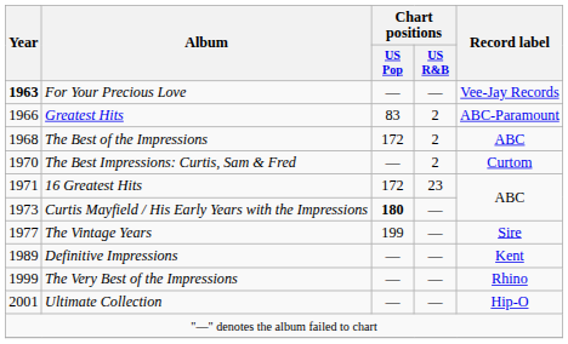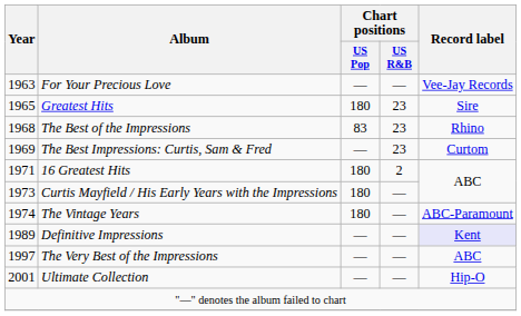For Your Precious Love | Year: bold -> normal
Greatest Hits | Year: 1966 -> 1965
Greatest Hits | Chart positions / US Pop: 83 -> 180
Greatest Hits | Chart positions / US R&B: 2 -> 23
Greatest Hits | Record label: ABC-Paramount -> Sire
The Best of the Impressions | Chart positions / US Pop: 172 -> 83
The Best of the Impressions | Chart positions / US R&B: 2 -> 23
The Best of the Impressions | Record label: ABC -> Rhino
The Best Impressions: Curtis, Sam & Fred | Year: 1970 -> 1969
The Best Impressions: Curtis, Sam & Fred | Chart positions / US R&B: 2 -> 23
16 Greatest Hits | Chart positions / US Pop: 172 -> 180
16 Greatest Hits | Chart positions / US R&B: 23 -> 2
Curtis Mayfield / His Early Years with the Impressions | Chart positions / US Pop: bold -> normal
The Vintage Years | Year: 1977 -> 1974
The Vintage Years | Chart positions / US Pop: 199 -> 180
The Vintage Years | Record label: Sire -> ABC-Paramount
Definitive Impressions | Record label: no background -> lavender background
The Very Best of the Impressions | Year: 1999 -> 1997
The Very Best of the Impressions | Record label: Rhino -> ABC
